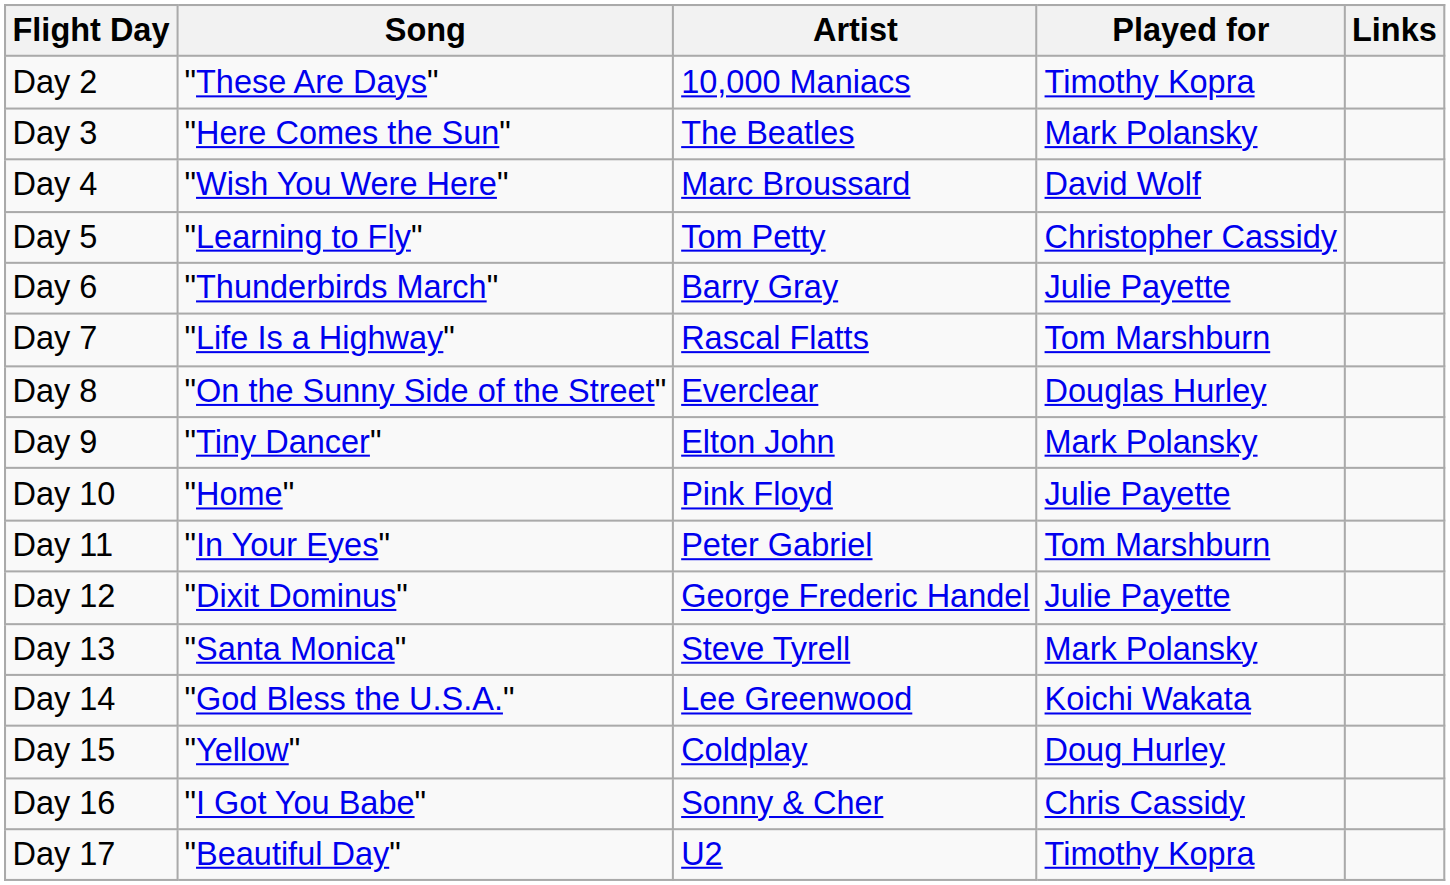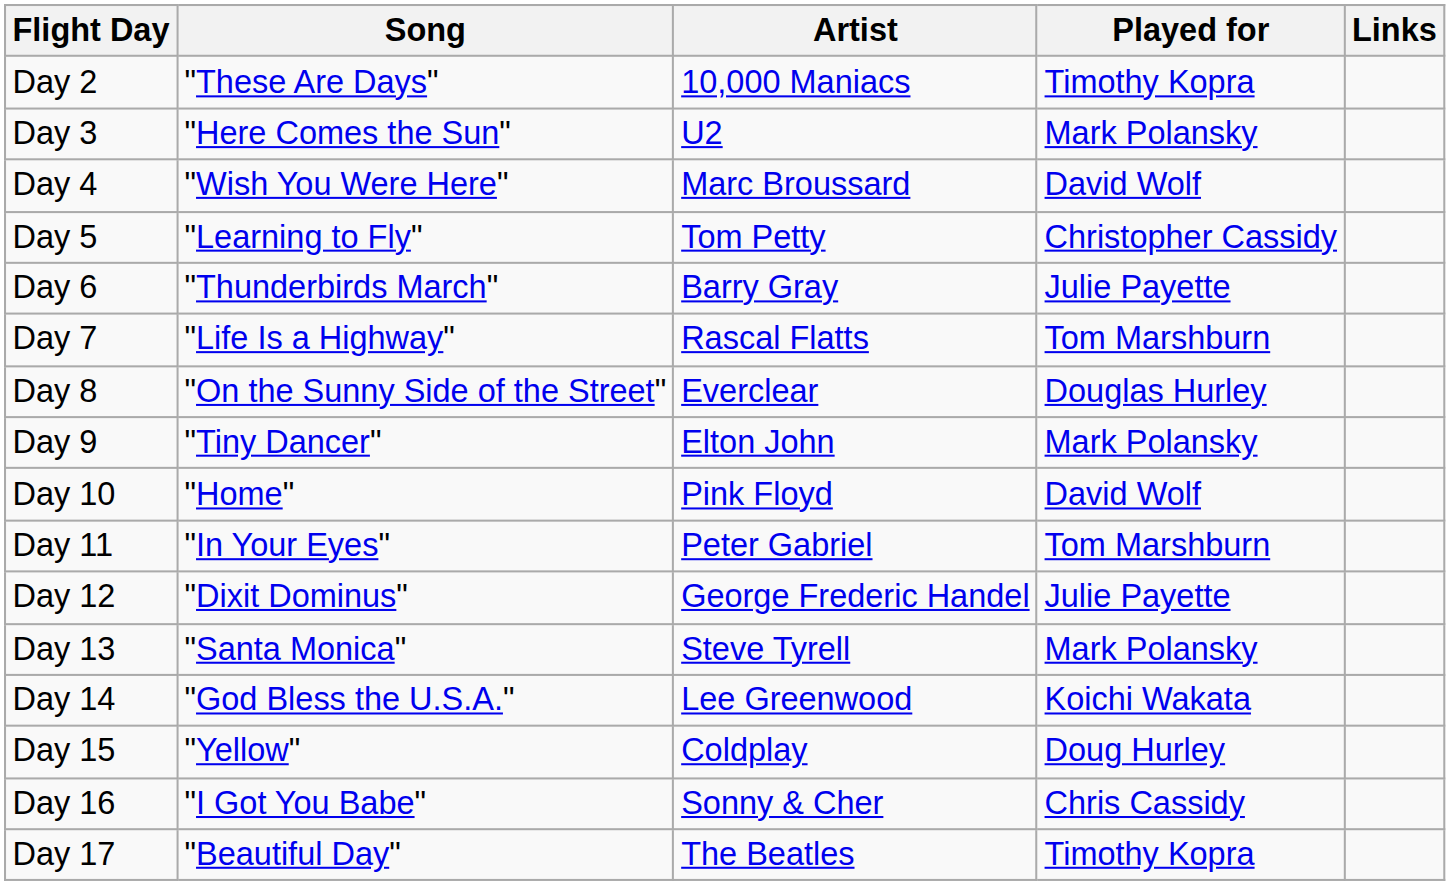Day 3 | Artist: The Beatles -> U2
Day 10 | Played for: Julie Payette -> David Wolf
Day 17 | Artist: U2 -> The Beatles
